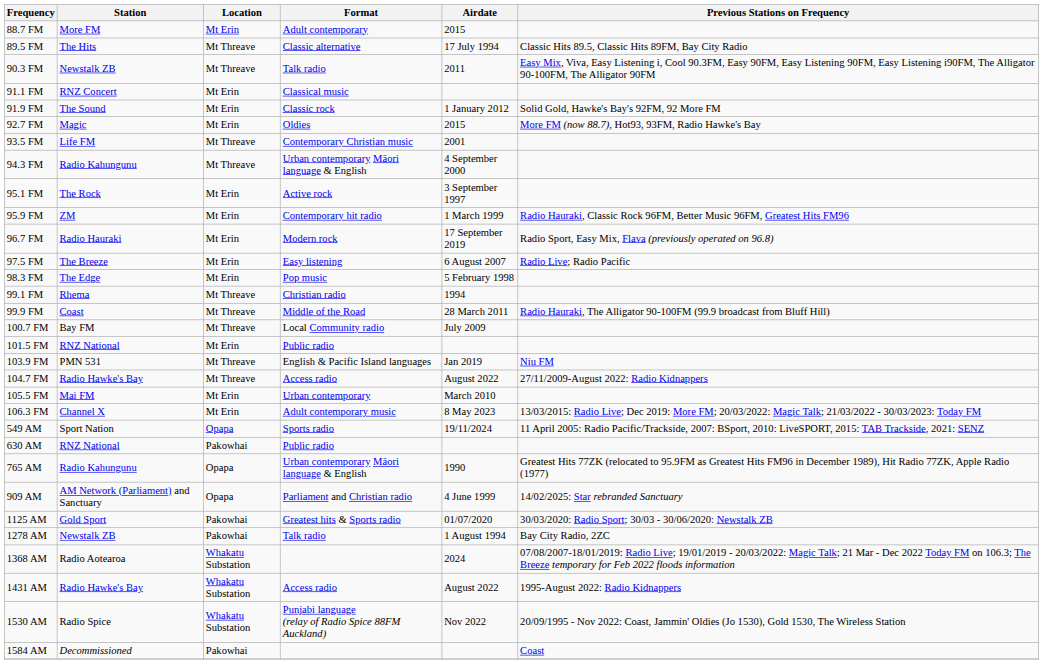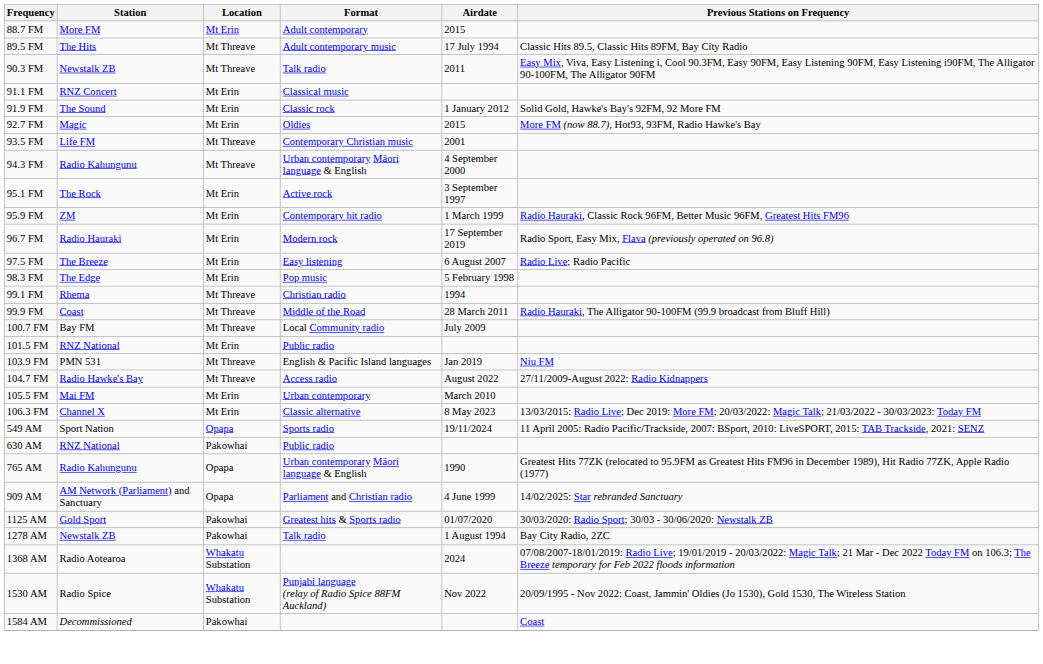89.5 FM | Format: Classic alternative -> Adult contemporary music
106.3 FM | Format: Adult contemporary music -> Classic alternative
- row: 1431 AM | Radio Hawke's Bay | Whakatu Substation | Access radio | August 2022 | 1995-August 2022: Radio Kidnappers
